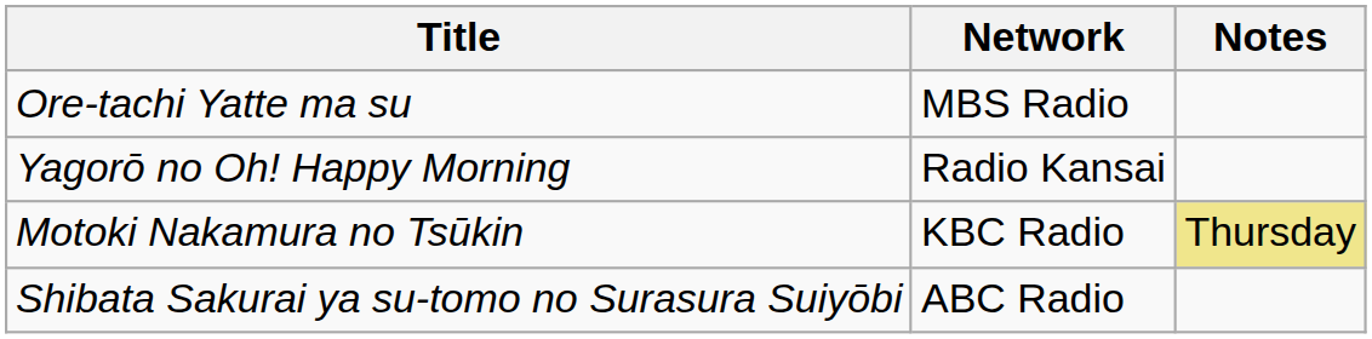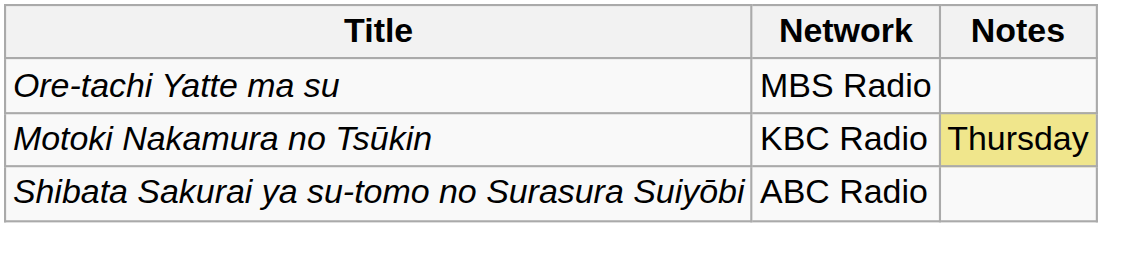- row: Yagorō no Oh! Happy Morning | Radio Kansai
